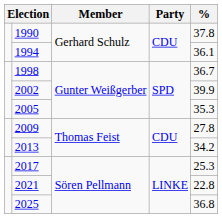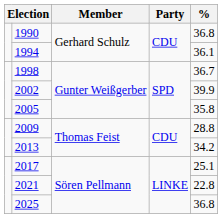1990 | %: 37.8 -> 36.8
2005 | %: 35.3 -> 35.8
2009 | %: 27.8 -> 28.8
2017 | %: 25.3 -> 25.1
